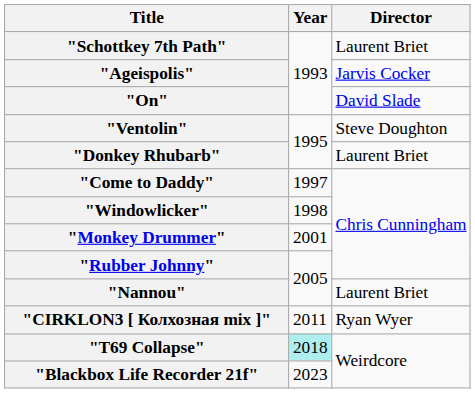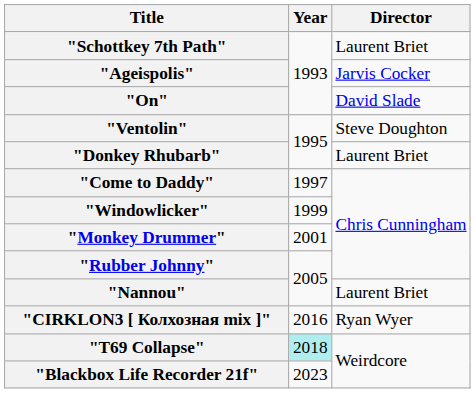"Windowlicker" | Year: 1998 -> 1999
"CIRKLON3 [ Колхозная mix ]" | Year: 2011 -> 2016
